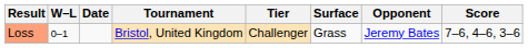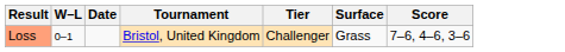- column: Opponent | Jeremy Bates
